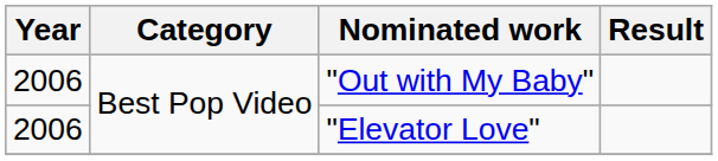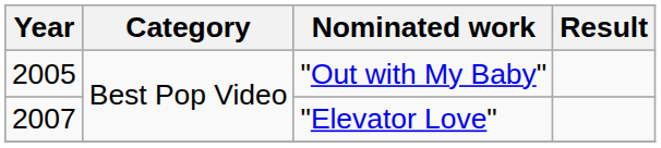"Out with My Baby" | Year: 2006 -> 2005
"Elevator Love" | Year: 2006 -> 2007
